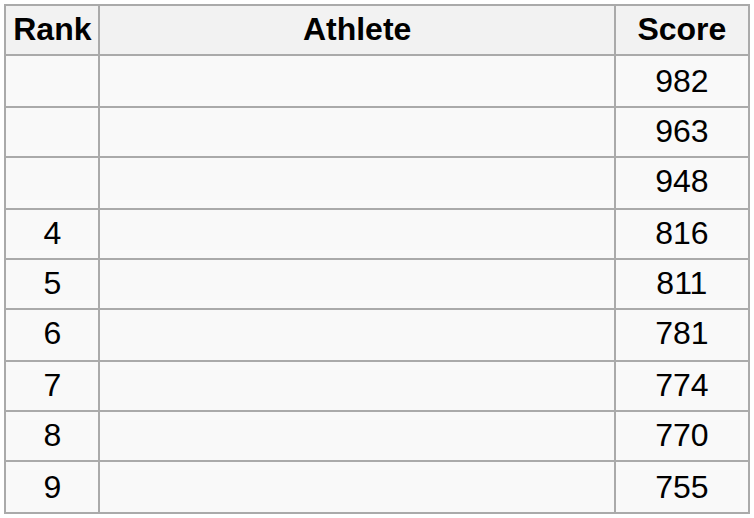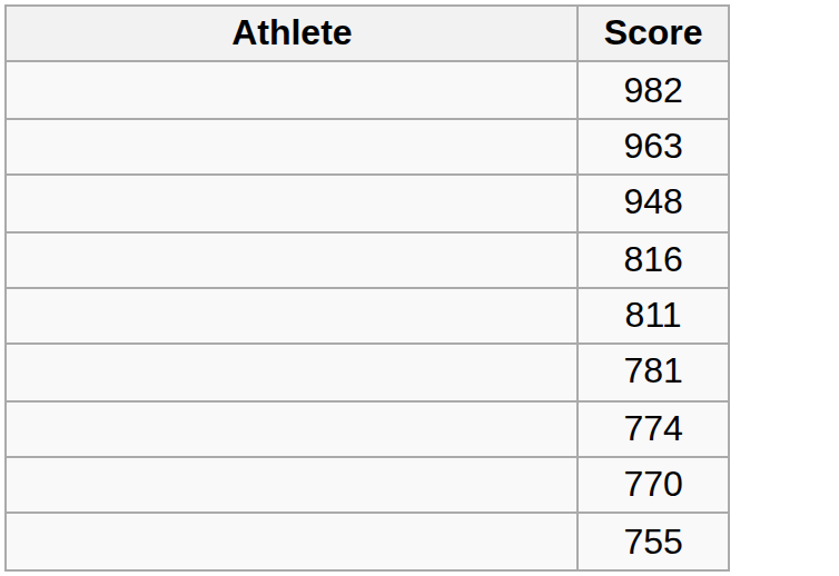- column: Rank | 4 | 5 | 6 | 7 | 8 | 9
